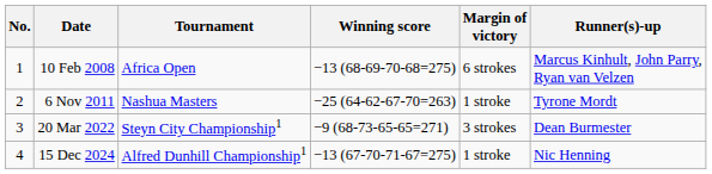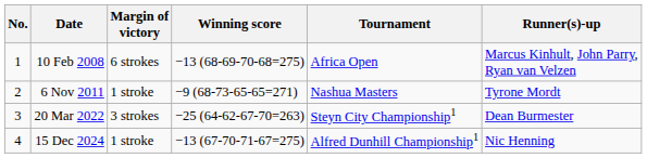columns swapped: Tournament <-> Margin of victory
6 Nov 2011 | Winning score: −25 (64-62-67-70=263) -> −9 (68-73-65-65=271)
20 Mar 2022 | Winning score: −9 (68-73-65-65=271) -> −25 (64-62-67-70=263)
